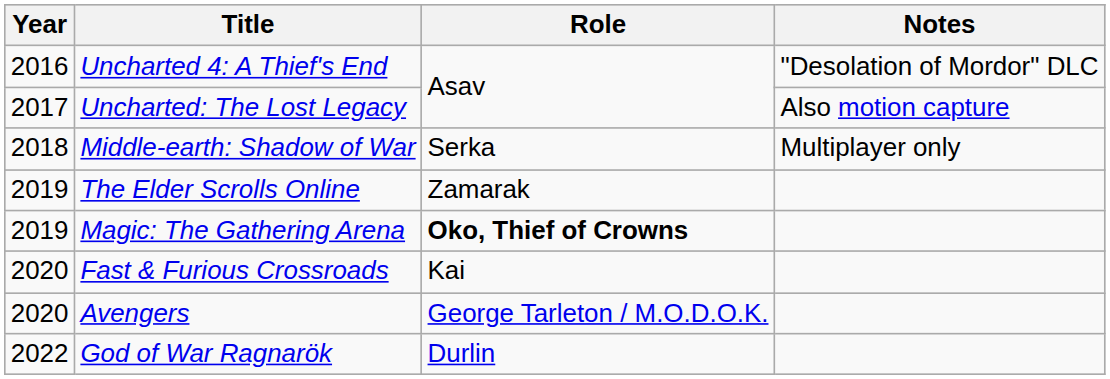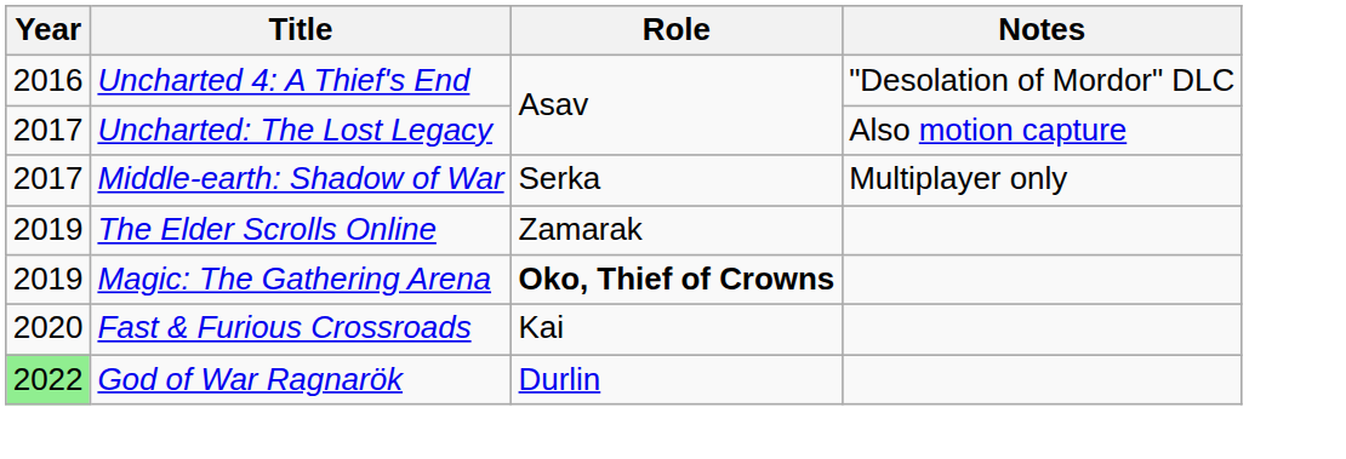Middle-earth: Shadow of War | Year: 2018 -> 2017
- row: 2020 | Avengers | George Tarleton / M.O.D.O.K.
God of War Ragnarök | Year: no background -> lightgreen background
